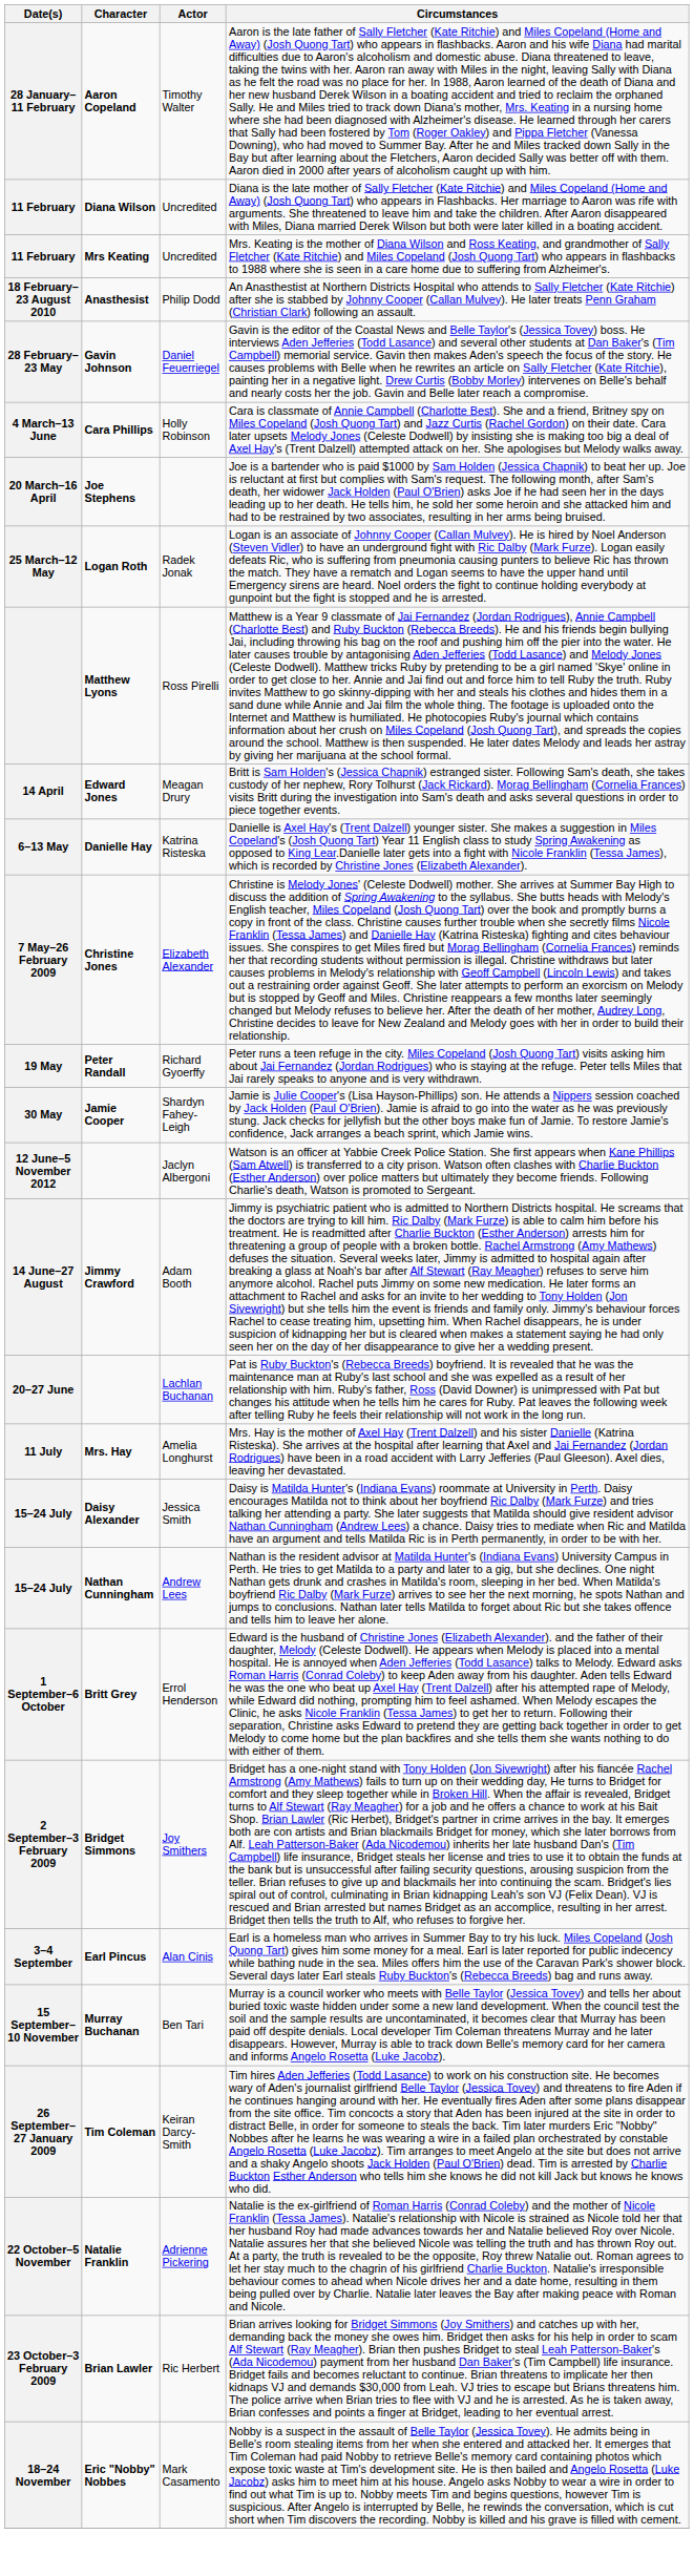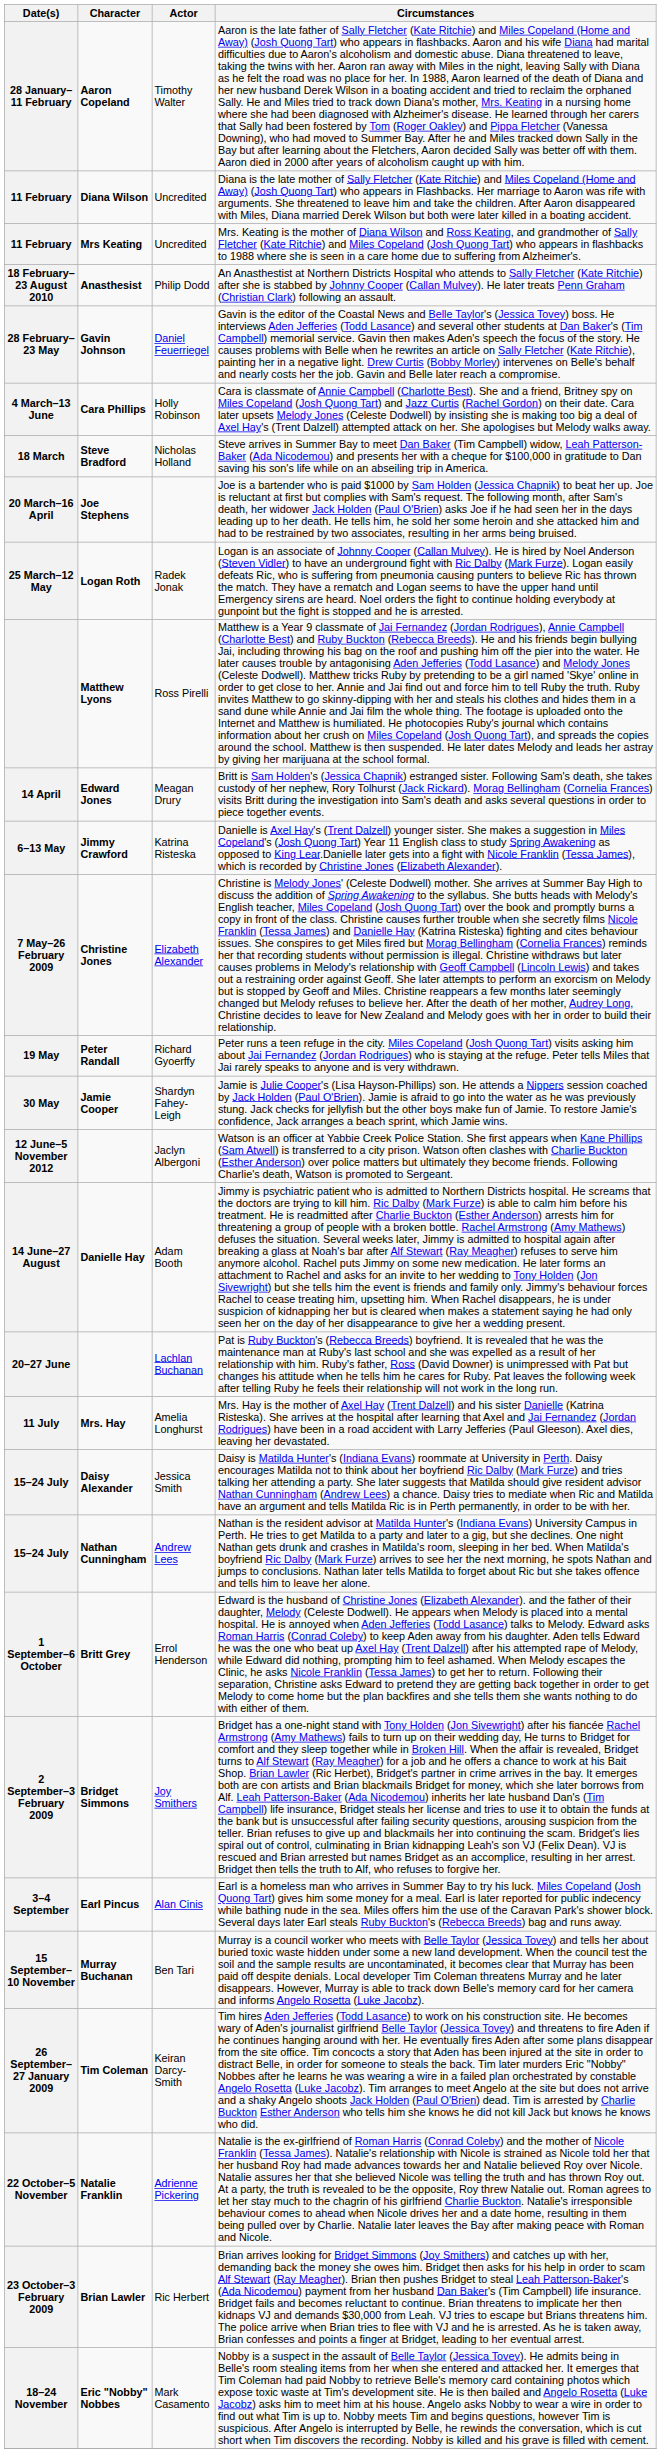+ row: 18 March | Steve Bradford | Nicholas Holland | Steve arrives in Summer Bay to meet Dan Baker (Tim Campbell) widow, Leah Patterson-Baker (Ada Nicodemou) and presents her with a cheque for $100,000 in gratitude to Dan saving his son's life while on an abseiling trip in America.
6–13 May | Character: Danielle Hay -> Jimmy Crawford
14 June–27 August | Character: Jimmy Crawford -> Danielle Hay
